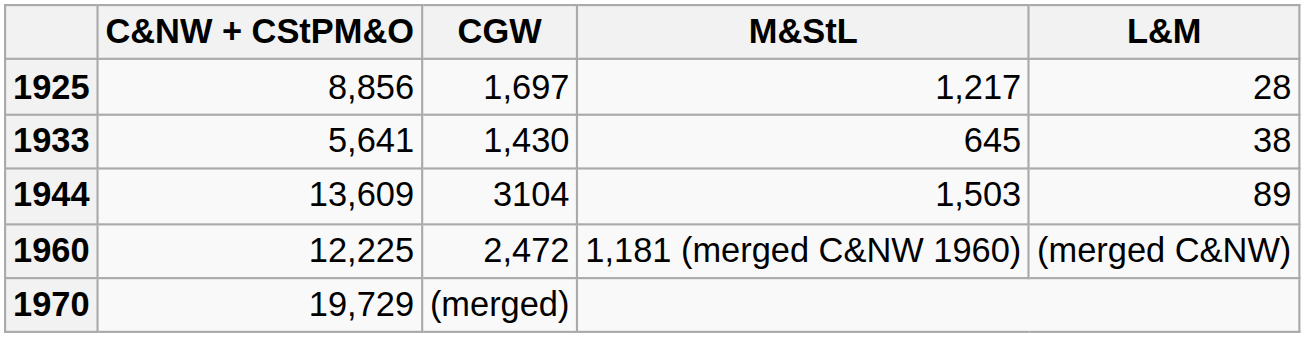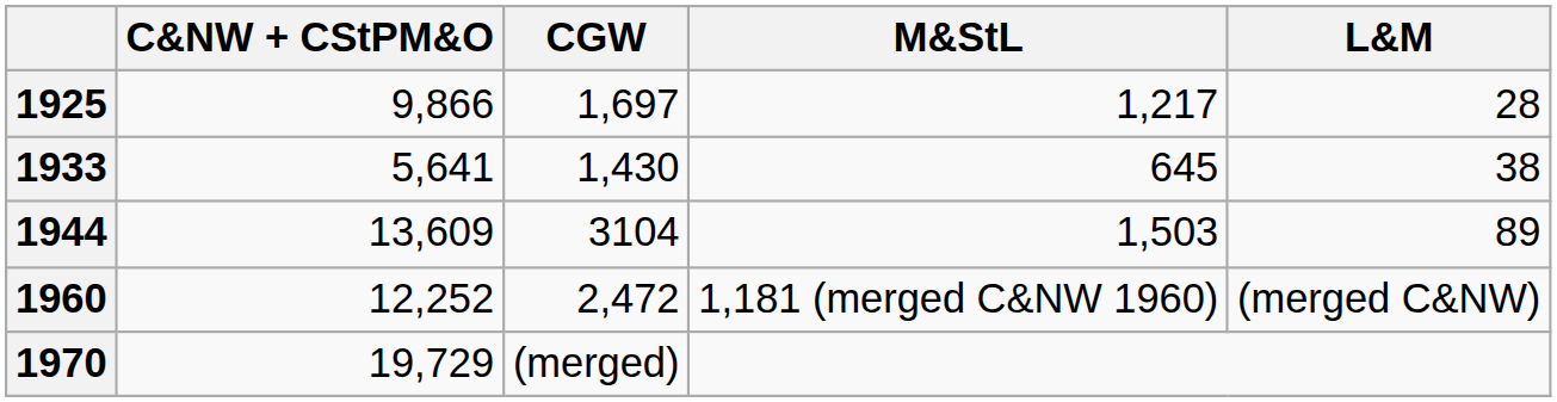1925 | C&NW + CStPM&O: 8,856 -> 9,866
1960 | C&NW + CStPM&O: 12,225 -> 12,252
